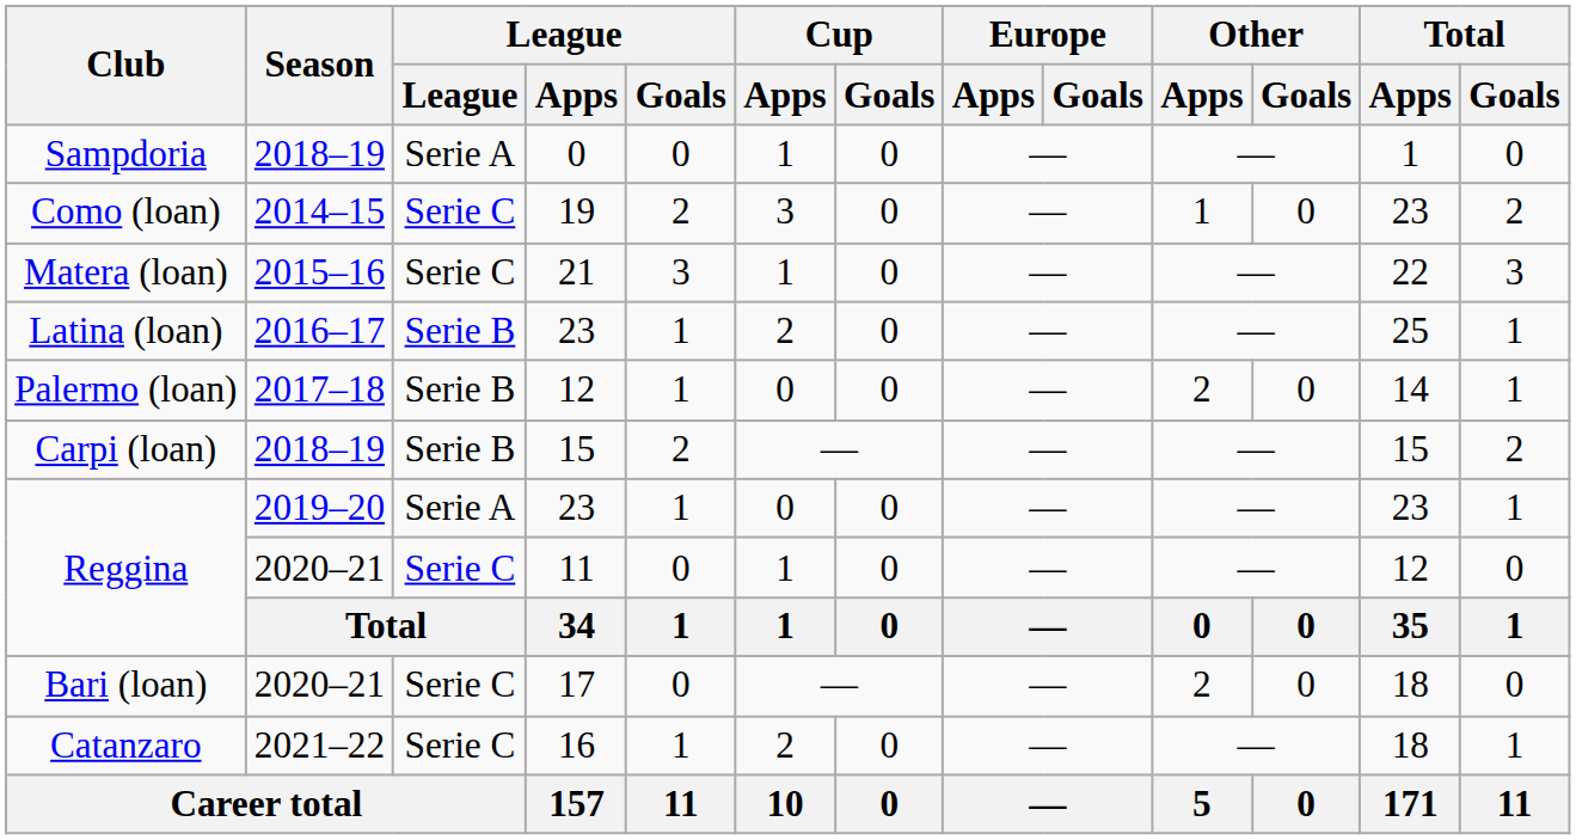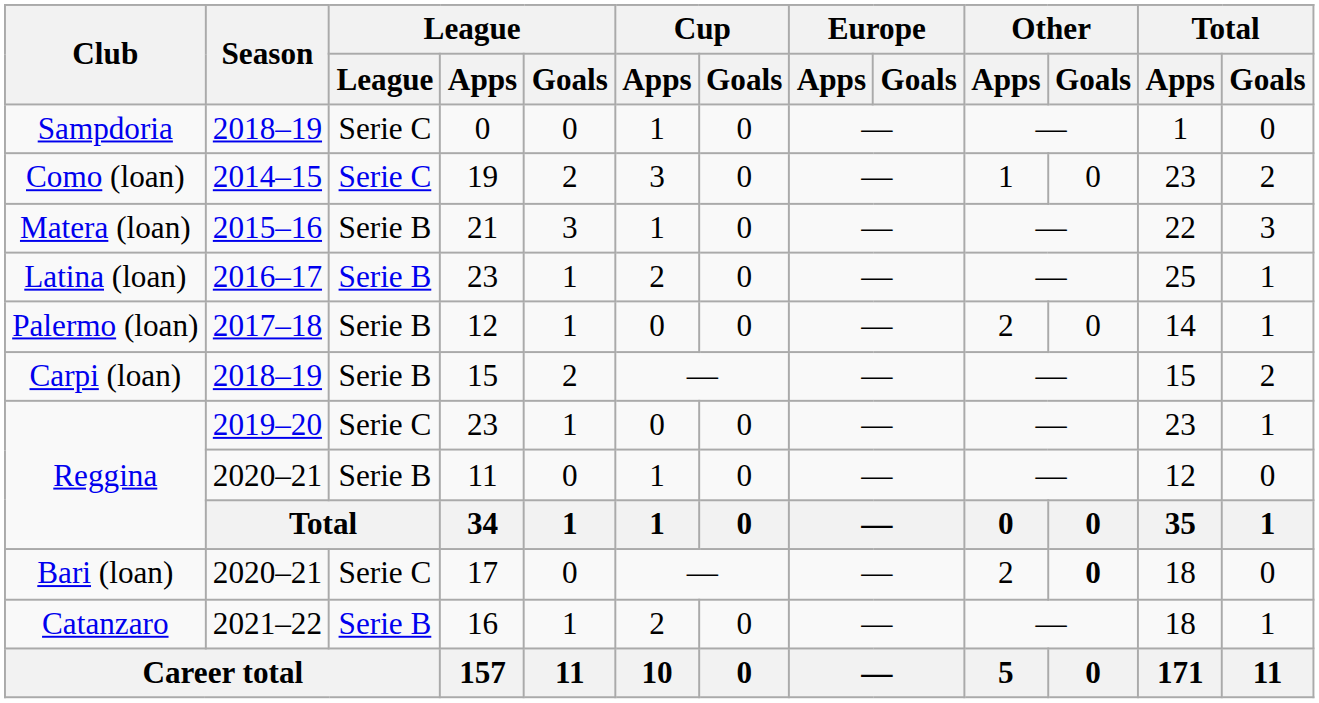Sampdoria | League: Serie A -> Serie C
Matera (loan) | League: Serie C -> Serie B
Reggina / 23 | League: Serie A -> Serie C
Reggina / 11 | League: Serie C -> Serie B
Bari (loan) | Other / Goals: normal -> bold
Catanzaro | League: Serie C -> Serie B
